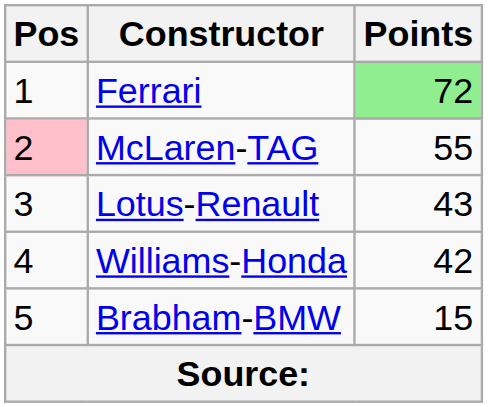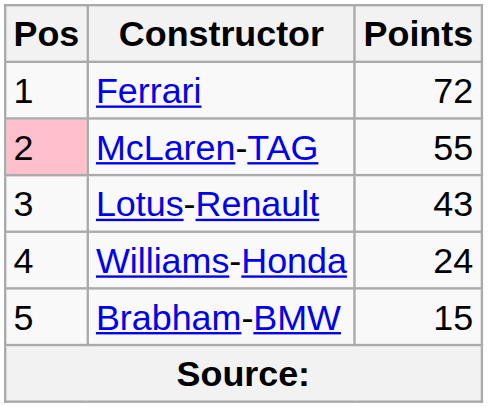Ferrari | Points: lightgreen background -> no background
Williams-Honda | Points: 42 -> 24
